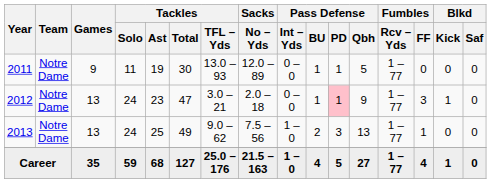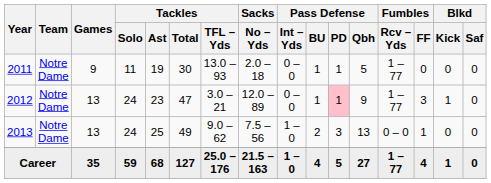2011 | Sacks / No – Yds: 12.0 – 89 -> 2.0 – 18
2012 | Sacks / No – Yds: 2.0 – 18 -> 12.0 – 89
2013 | Fumbles / Rcv – Yds: 1 – 77 -> 0 – 0
